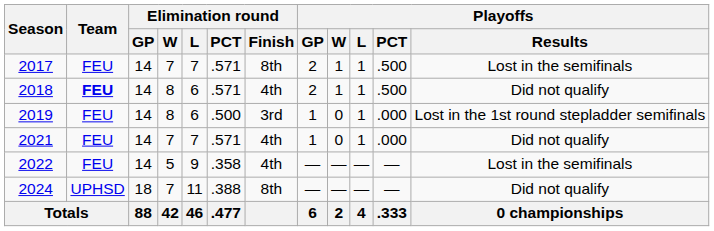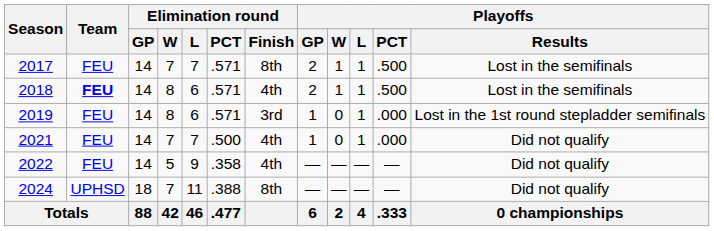2018 | Playoffs / Results: Did not qualify -> Lost in the semifinals
2019 | Elimination round / PCT: .500 -> .571
2021 | Elimination round / PCT: .571 -> .500
2022 | Playoffs / Results: Lost in the semifinals -> Did not qualify
